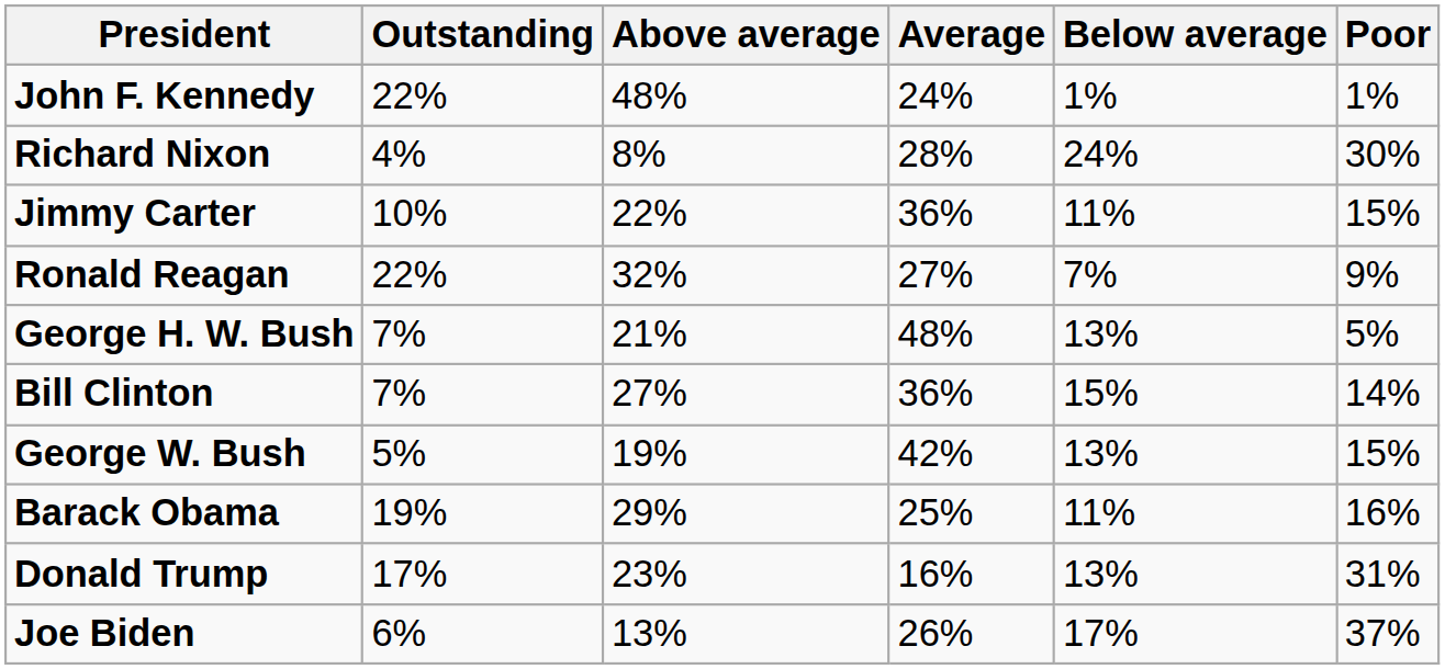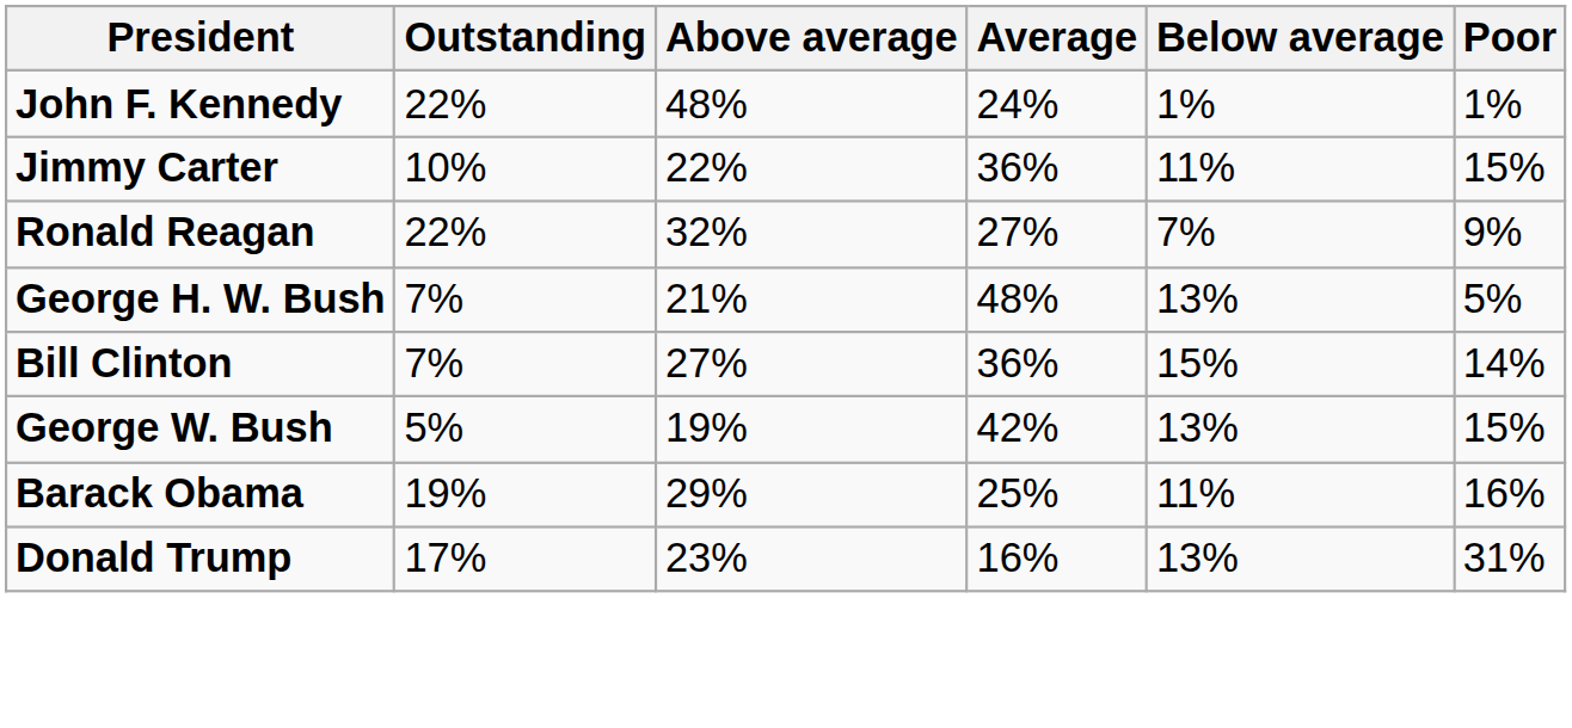- row: Richard Nixon | 4% | 8% | 28% | 24% | 30%
- row: Joe Biden | 6% | 13% | 26% | 17% | 37%
